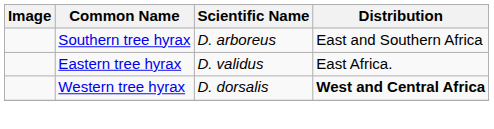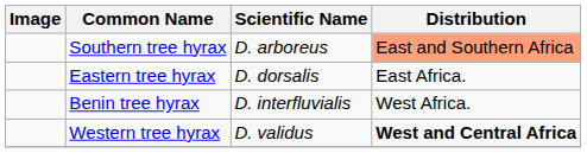Southern tree hyrax | Distribution: no background -> lightsalmon background
Eastern tree hyrax | Scientific Name: D. validus -> D. dorsalis
+ row: Benin tree hyrax | D. interfluvialis | West Africa.
Western tree hyrax | Scientific Name: D. dorsalis -> D. validus
